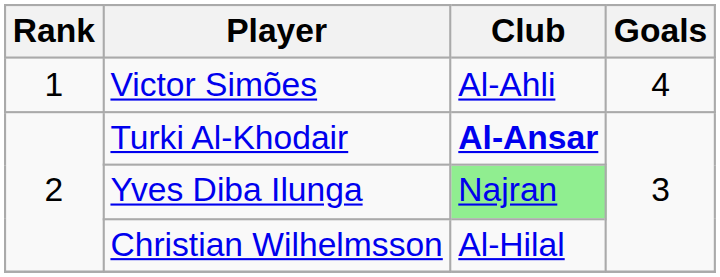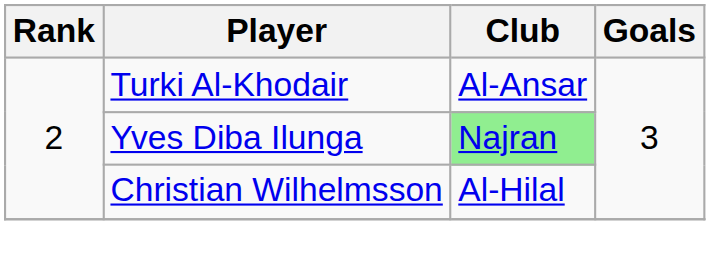- row: 1 | Victor Simões | Al-Ahli | 4
Turki Al-Khodair | Club: bold -> normal
